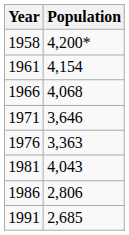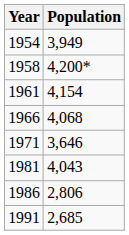+ row: 1954 | 3,949
- row: 1976 | 3,363
